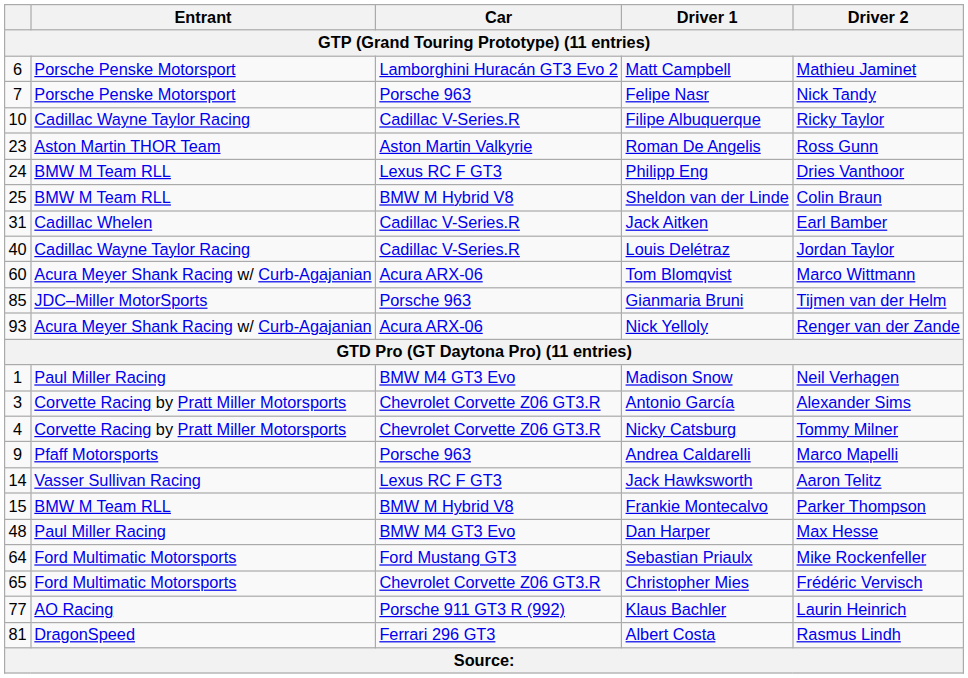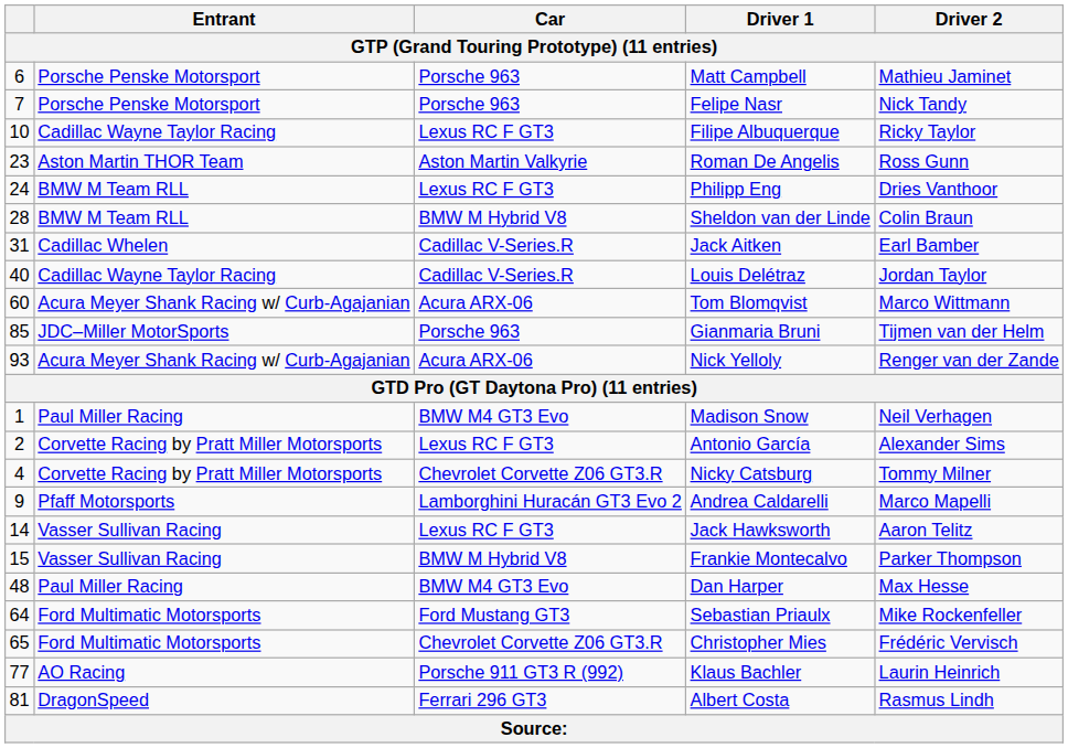Matt Campbell | Car: Lamborghini Huracán GT3 Evo 2 -> Porsche 963
Filipe Albuquerque | Car: Cadillac V-Series.R -> Lexus RC F GT3
Sheldon van der Linde | column 1: 25 -> 28
Antonio García | column 1: 3 -> 2
Antonio García | Car: Chevrolet Corvette Z06 GT3.R -> Lexus RC F GT3
Andrea Caldarelli | Car: Porsche 963 -> Lamborghini Huracán GT3 Evo 2
Frankie Montecalvo | Entrant: BMW M Team RLL -> Vasser Sullivan Racing
